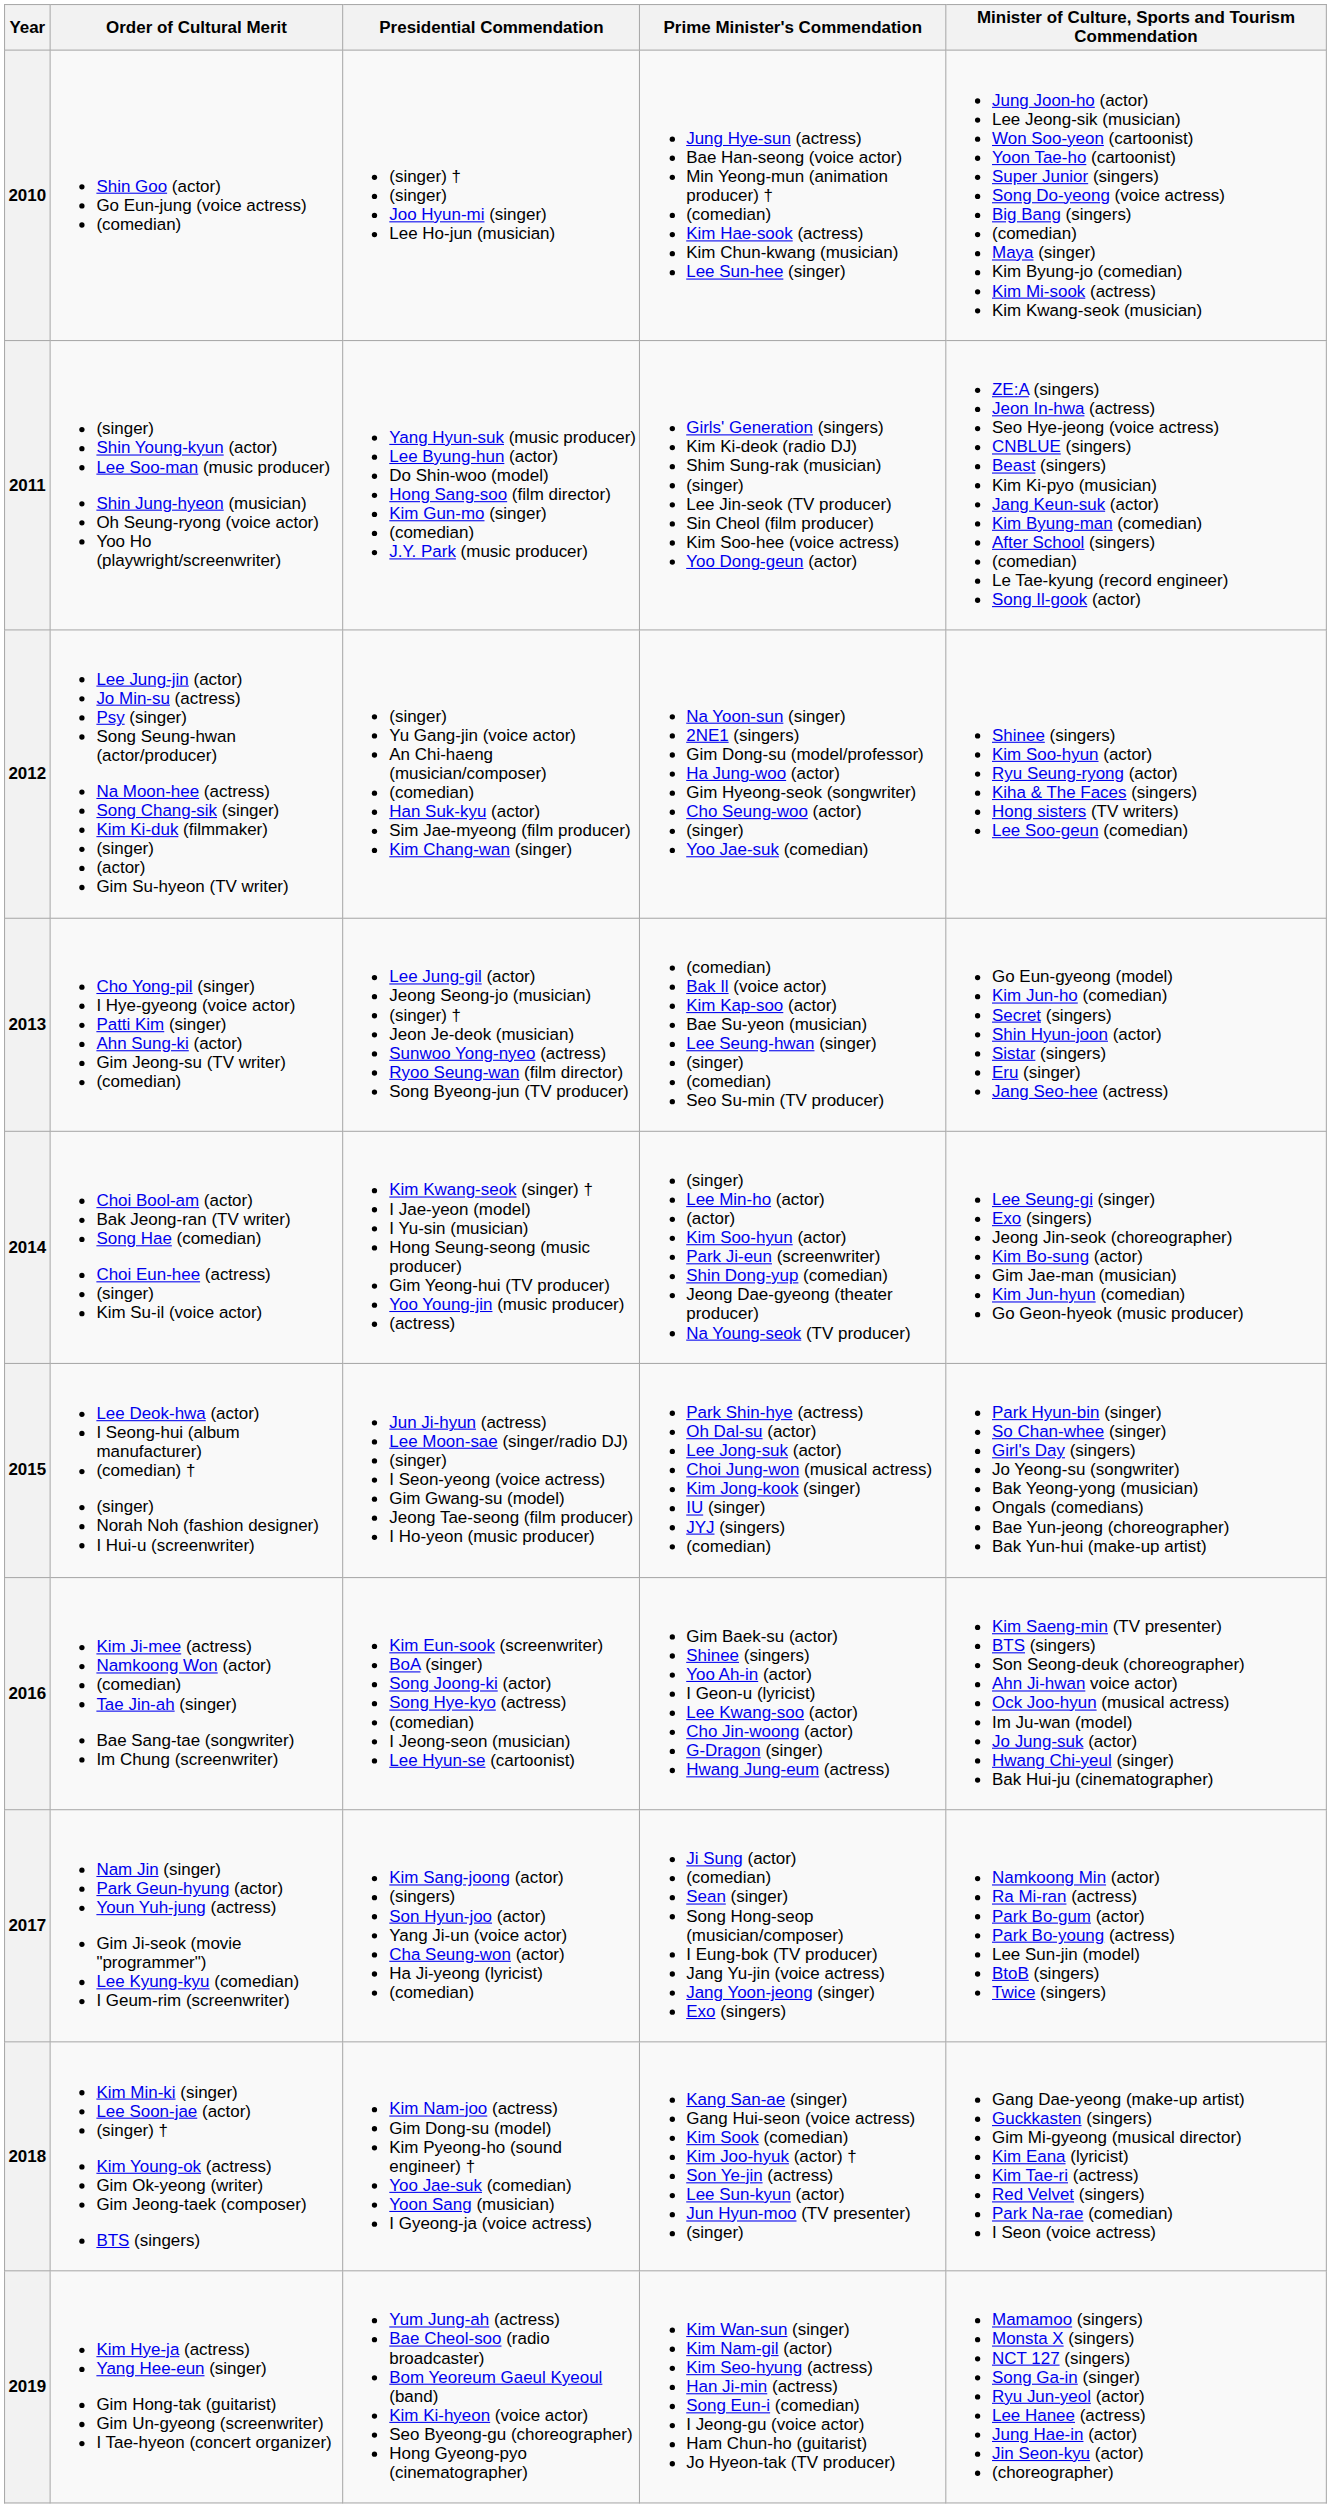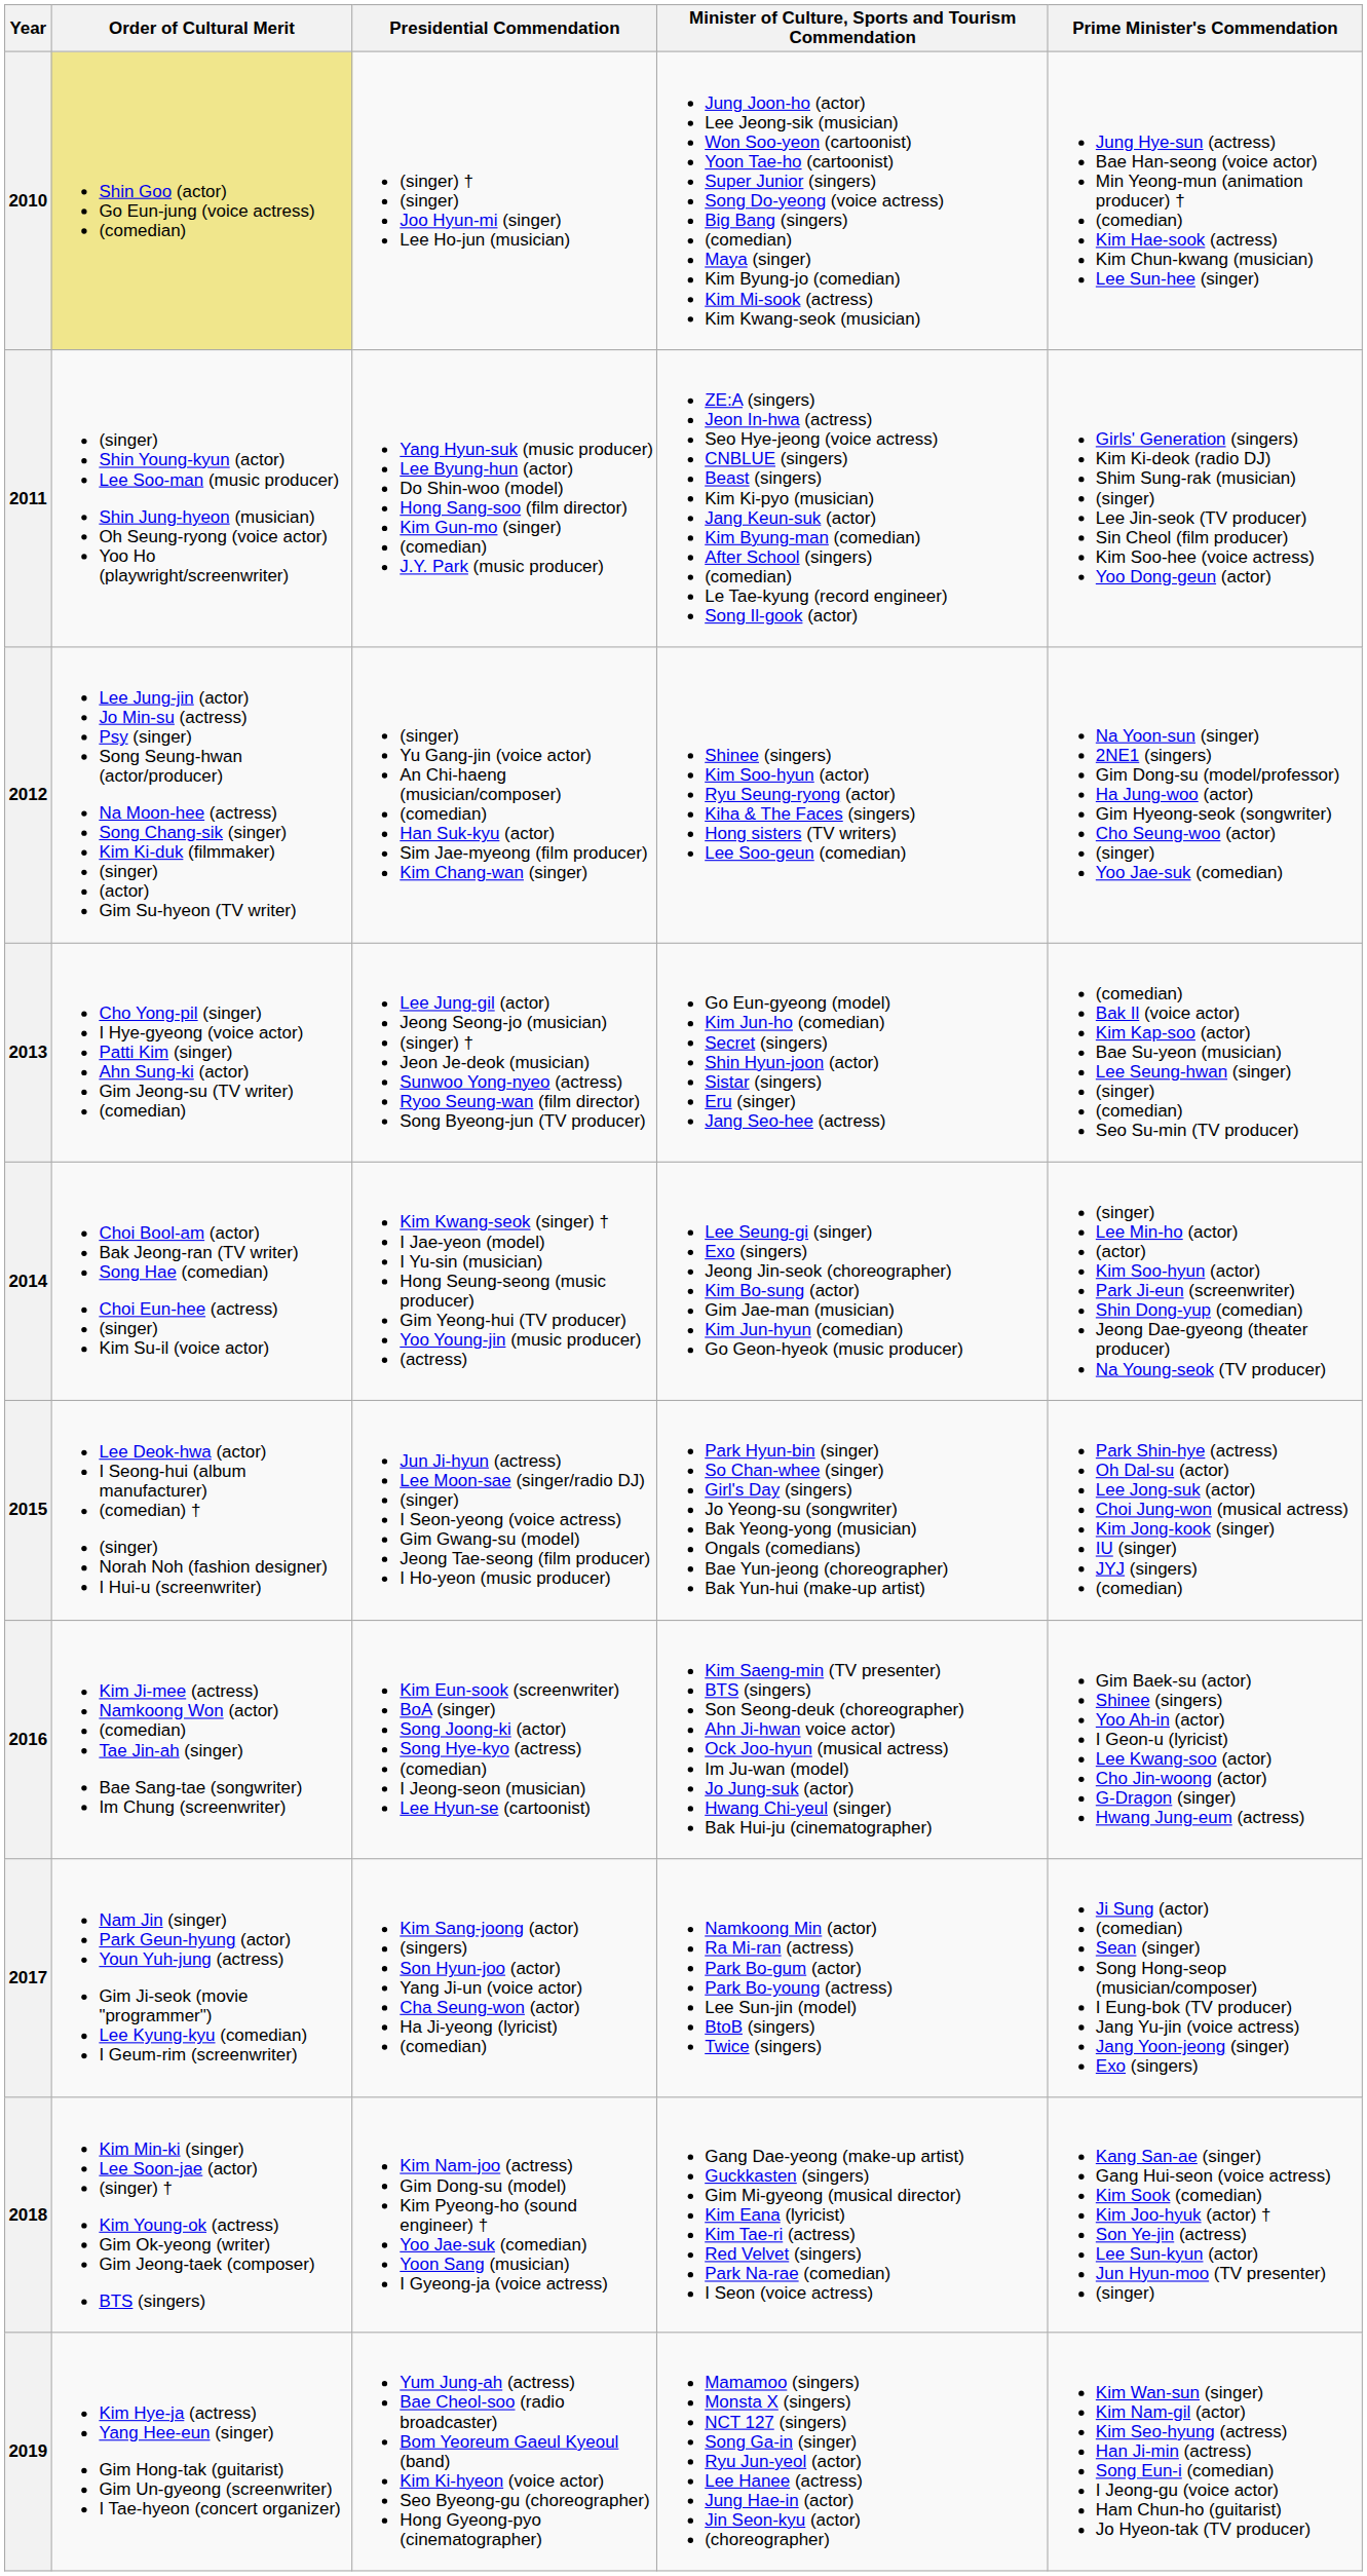columns swapped: Prime Minister's Commendation <-> Minister of Culture, Sports and Tourism Commendation
2010 | Order of Cultural Merit: no background -> khaki background
